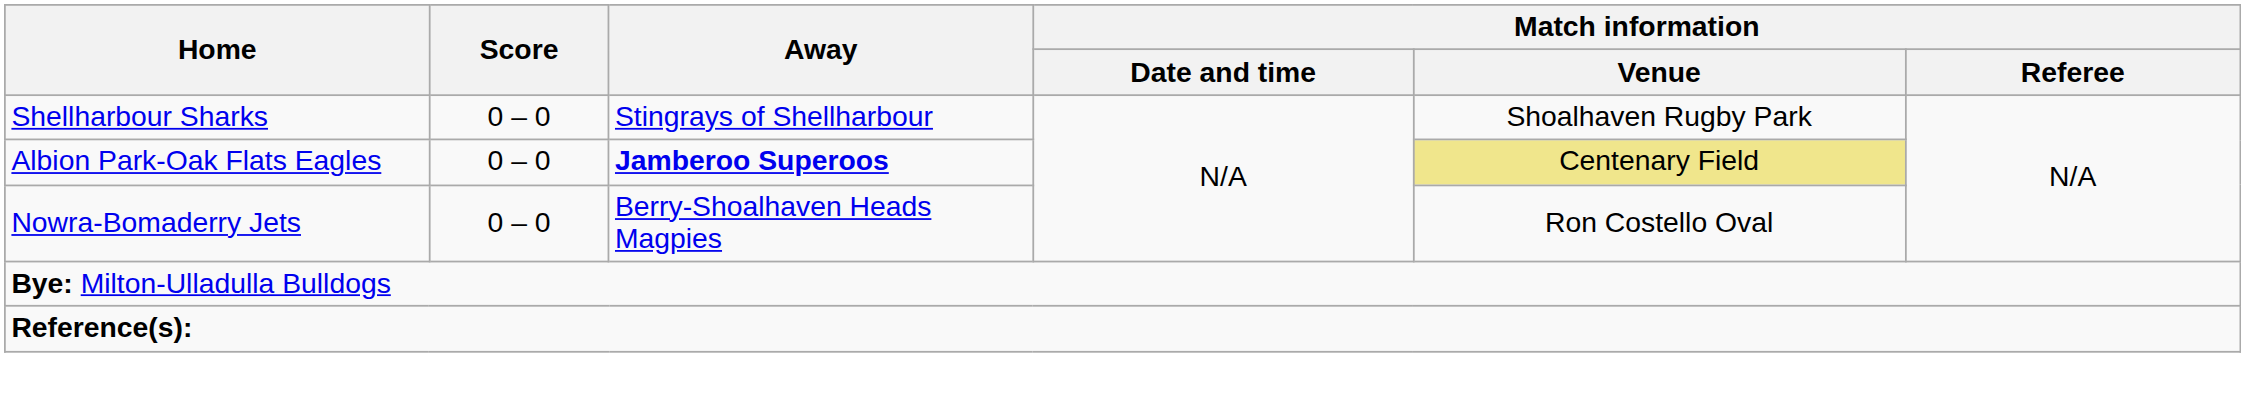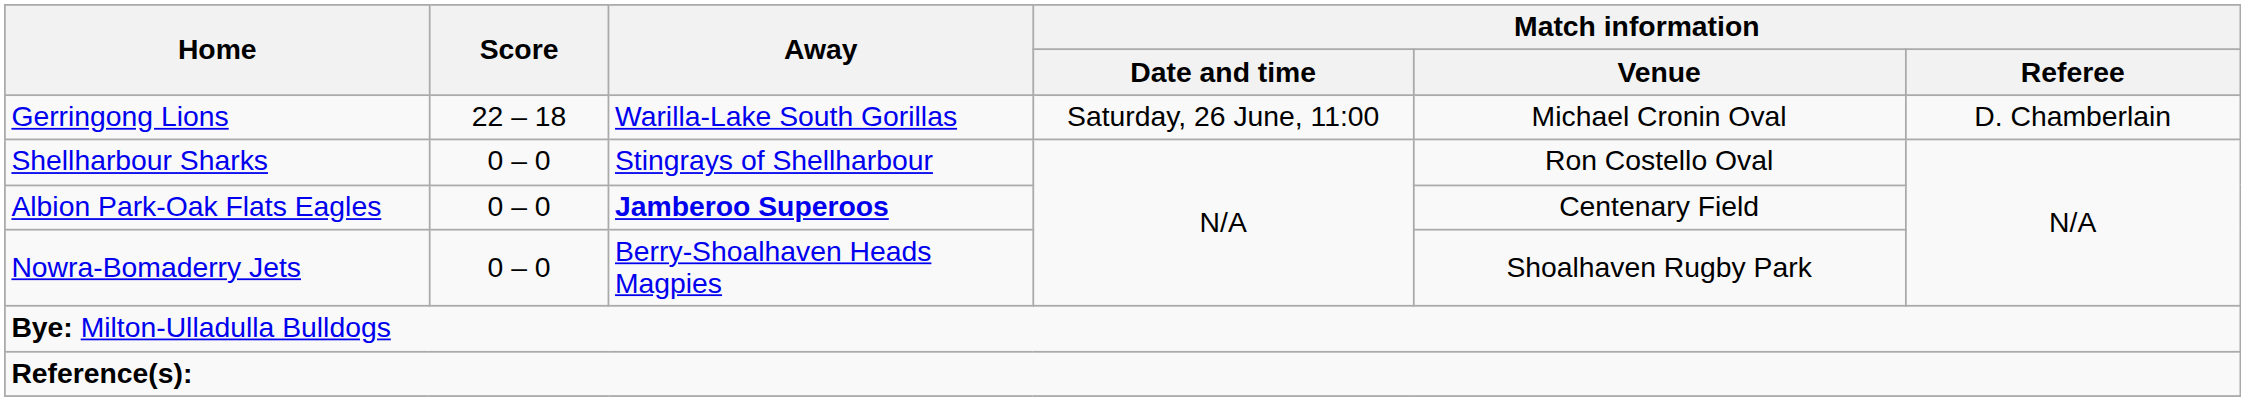+ row: Gerringong Lions | 22 – 18 | Warilla-Lake South Gorillas | Saturday, 26 June, 11:00 | Michael Cronin Oval | D. Chamberlain
Shellharbour Sharks | Match information / Venue: Shoalhaven Rugby Park -> Ron Costello Oval
Albion Park-Oak Flats Eagles | Match information / Venue: khaki background -> no background
Nowra-Bomaderry Jets | Match information / Venue: Ron Costello Oval -> Shoalhaven Rugby Park
